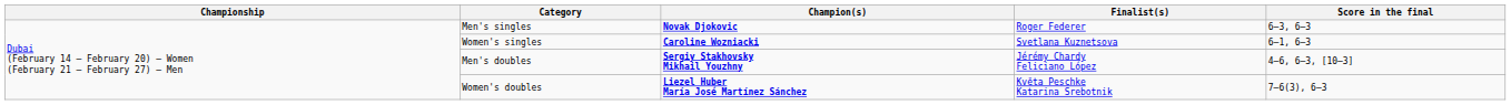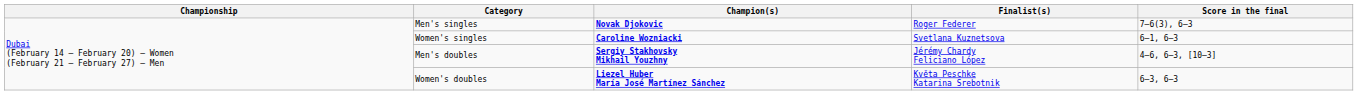Men's singles | Score in the final: 6–3, 6–3 -> 7–6(3), 6–3
Women's doubles | Score in the final: 7–6(3), 6–3 -> 6–3, 6–3
